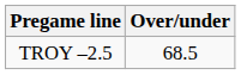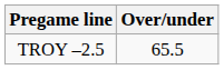TROY –2.5 | Over/under: 68.5 -> 65.5
